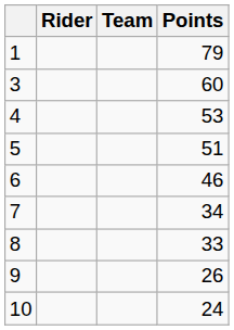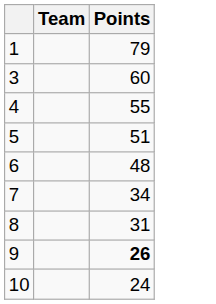- column: Rider
4 | Points: 53 -> 55
6 | Points: 46 -> 48
8 | Points: 33 -> 31
9 | Points: normal -> bold
